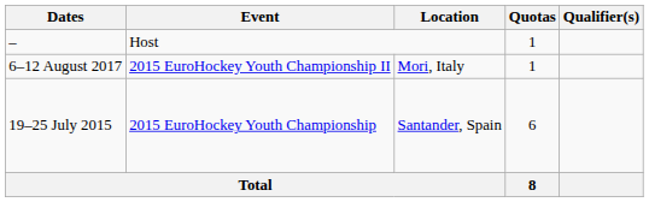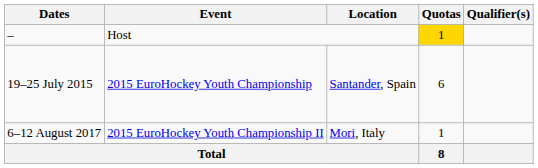– | Quotas: no background -> gold background
rows swapped: 19–25 July 2015 <-> 6–12 August 2017
